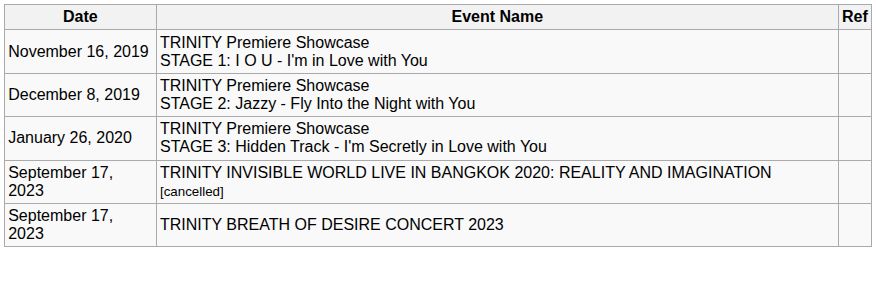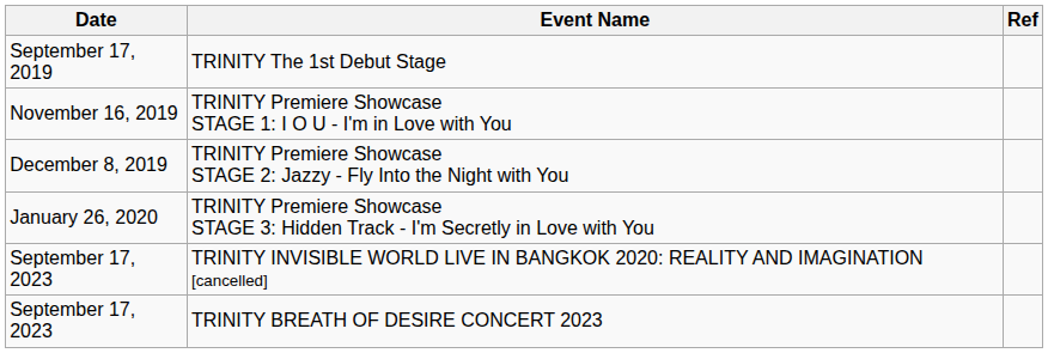+ row: September 17, 2019 | TRINITY The 1st Debut Stage
